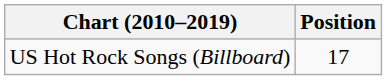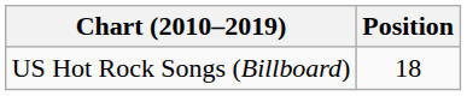US Hot Rock Songs (Billboard) | Position: 17 -> 18
